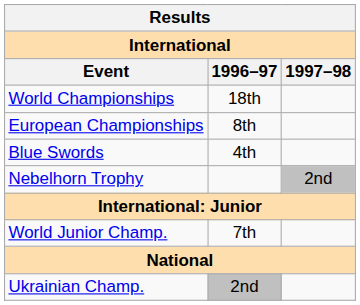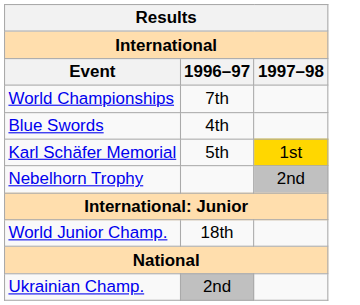World Championships | 1996–97: 18th -> 7th
- row: European Championships | 8th
+ row: Karl Schäfer Memorial | 5th | 1st
World Junior Champ. | 1996–97: 7th -> 18th
